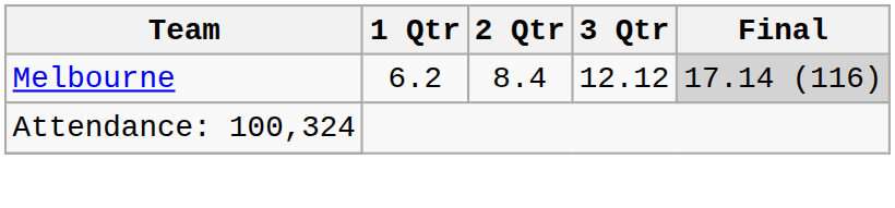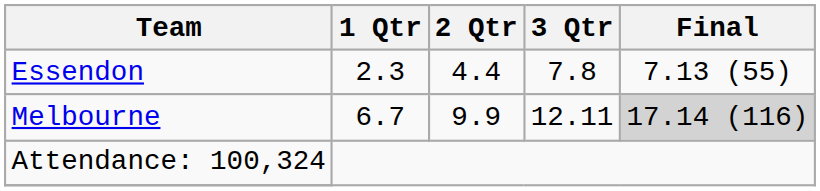+ row: Essendon | 2.3 | 4.4 | 7.8 | 7.13 (55)
Melbourne | 1 Qtr: 6.2 -> 6.7
Melbourne | 2 Qtr: 8.4 -> 9.9
Melbourne | 3 Qtr: 12.12 -> 12.11
